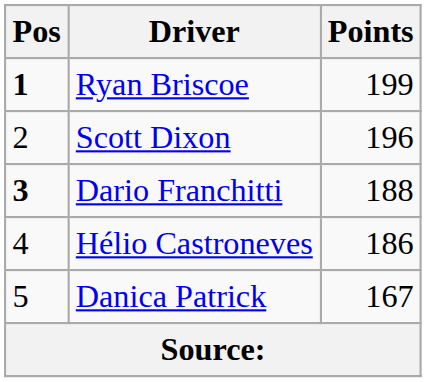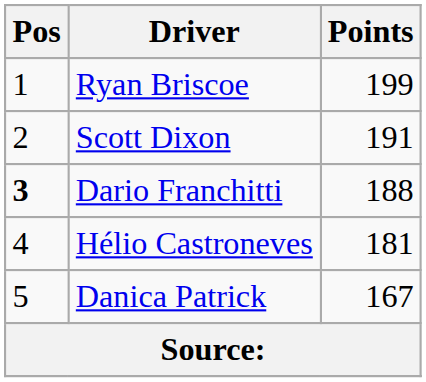Ryan Briscoe | Pos: bold -> normal
Scott Dixon | Points: 196 -> 191
Hélio Castroneves | Points: 186 -> 181
